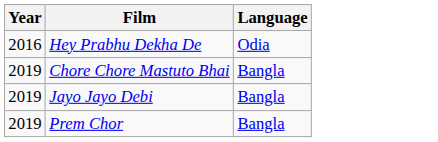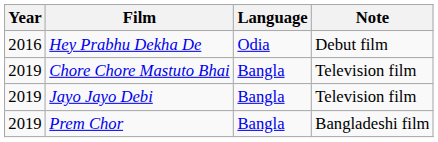+ column: Note | Debut film | Television film | Television film | Bangladeshi film
